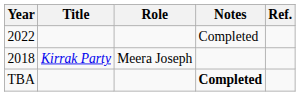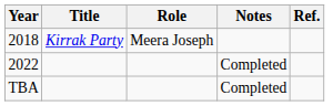rows swapped: 2018 <-> 2022
TBA | Notes: bold -> normal
